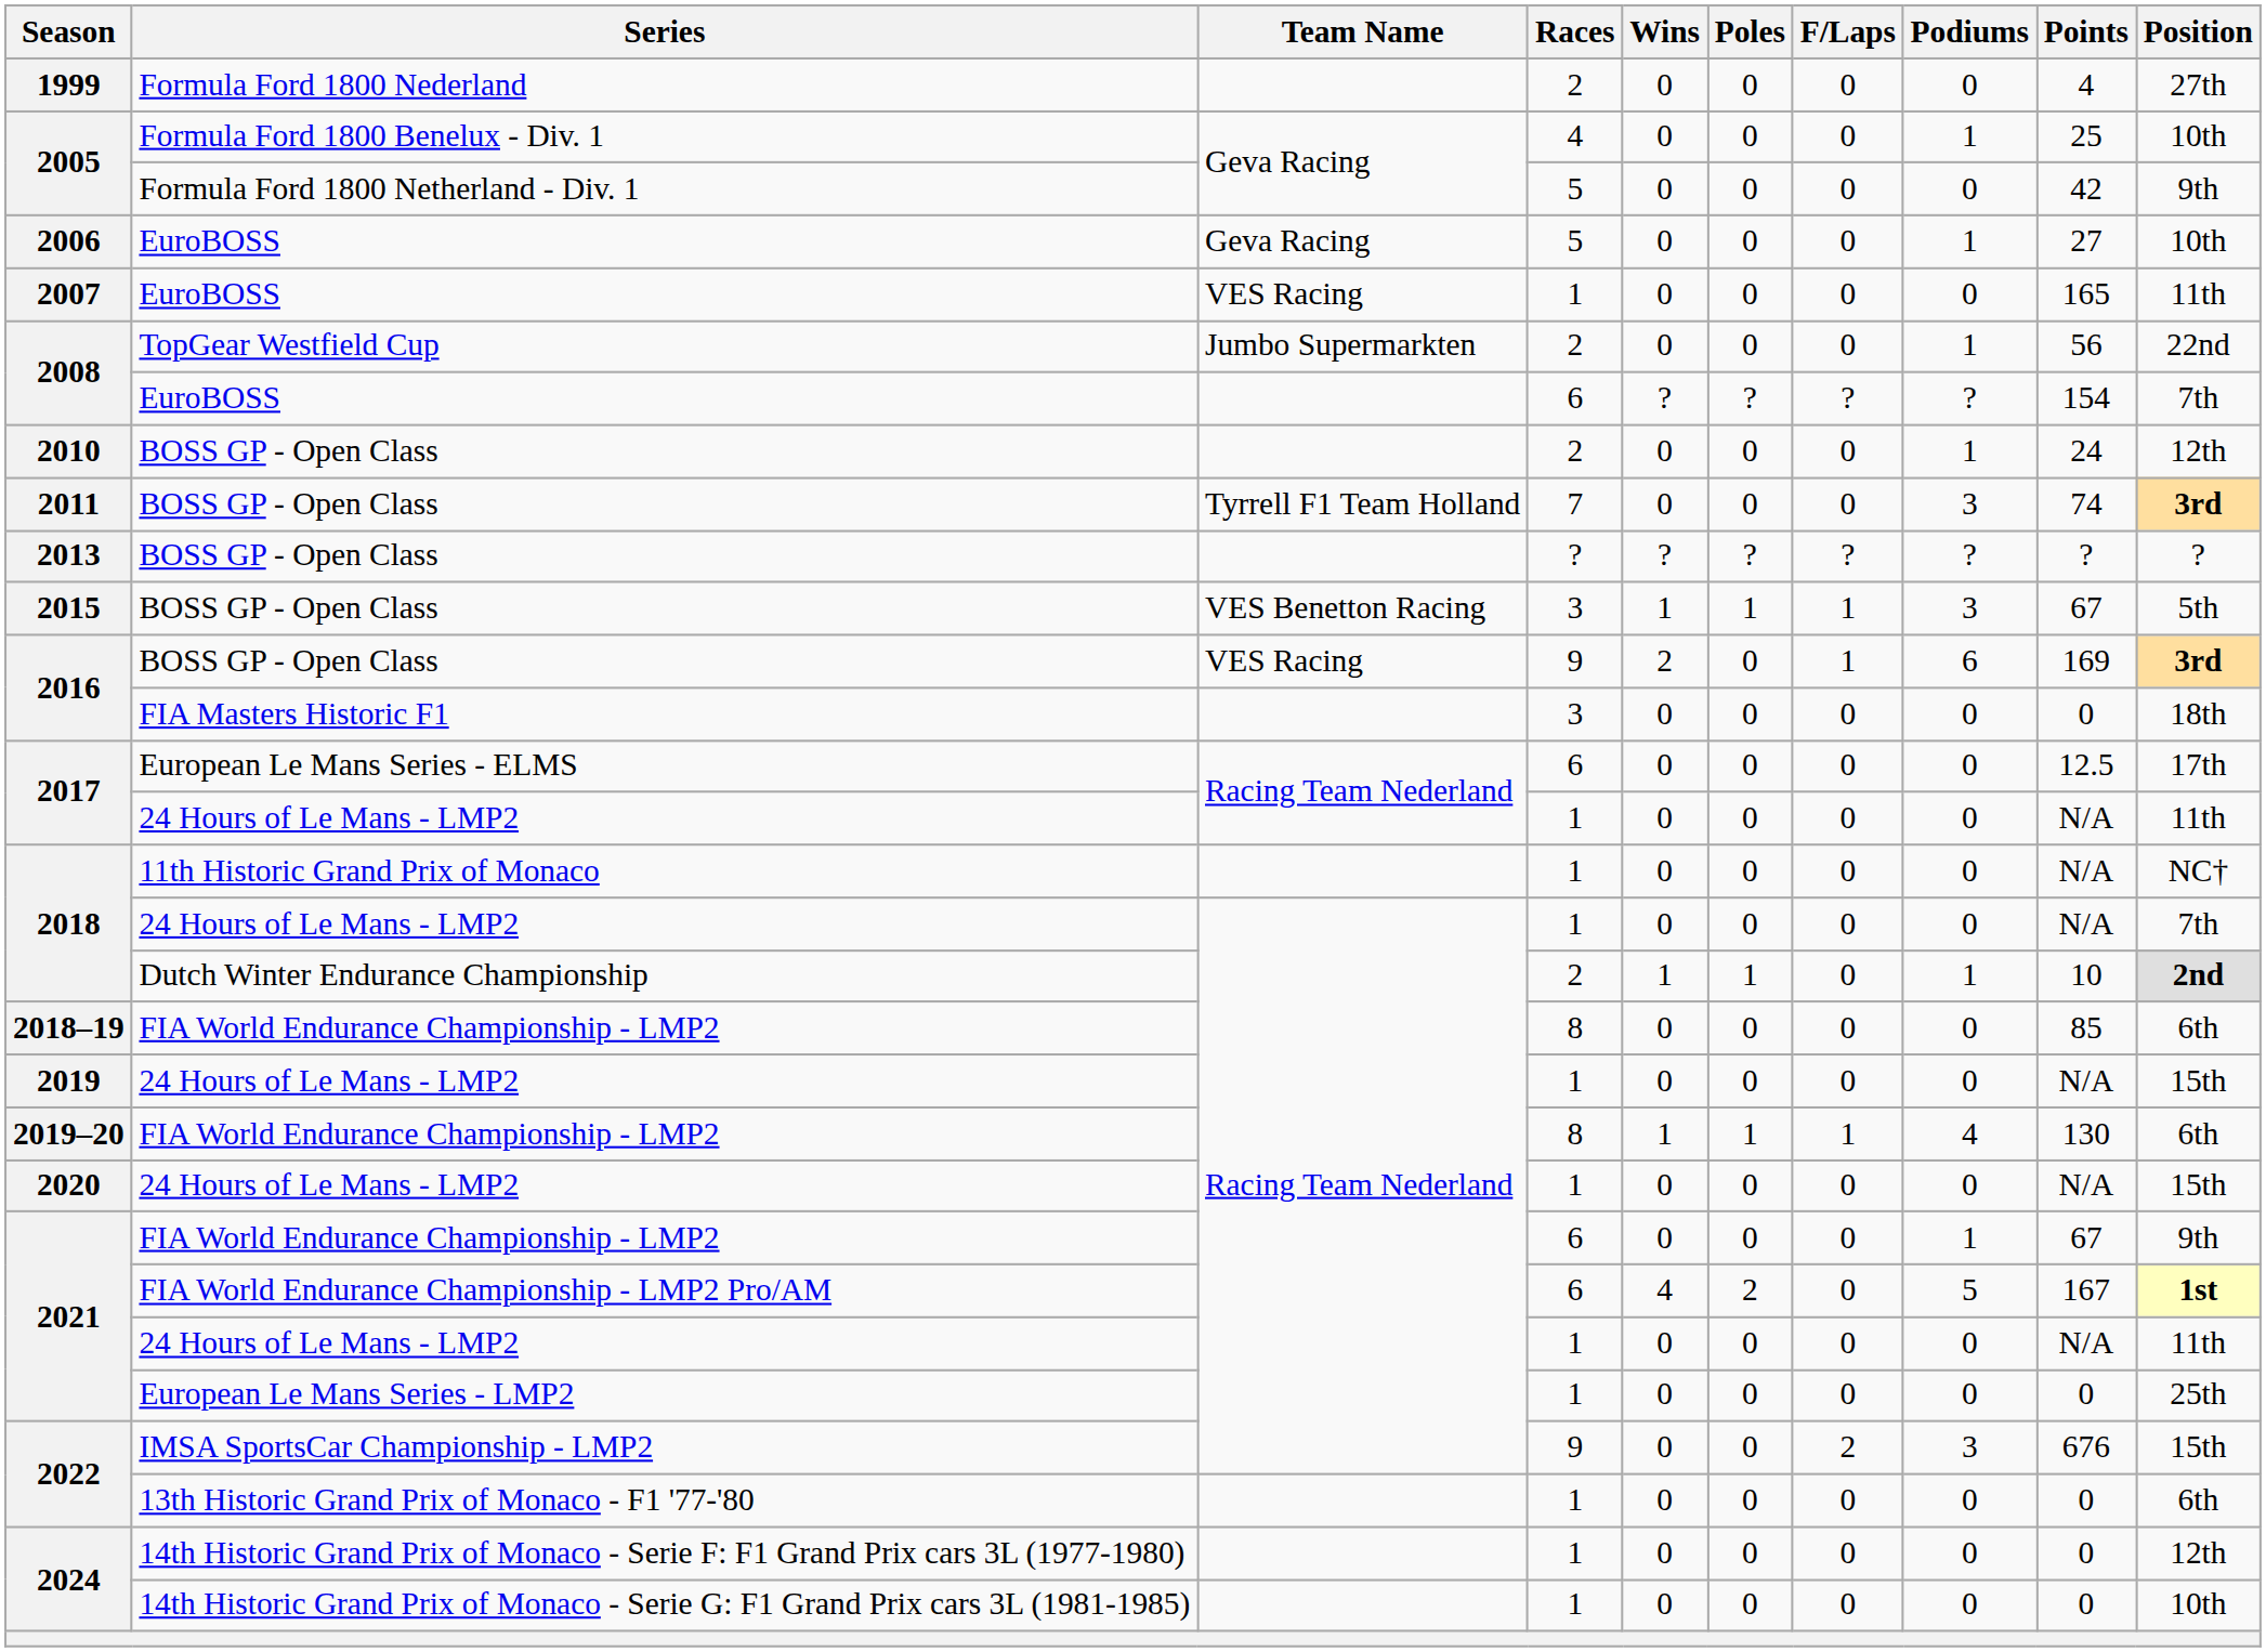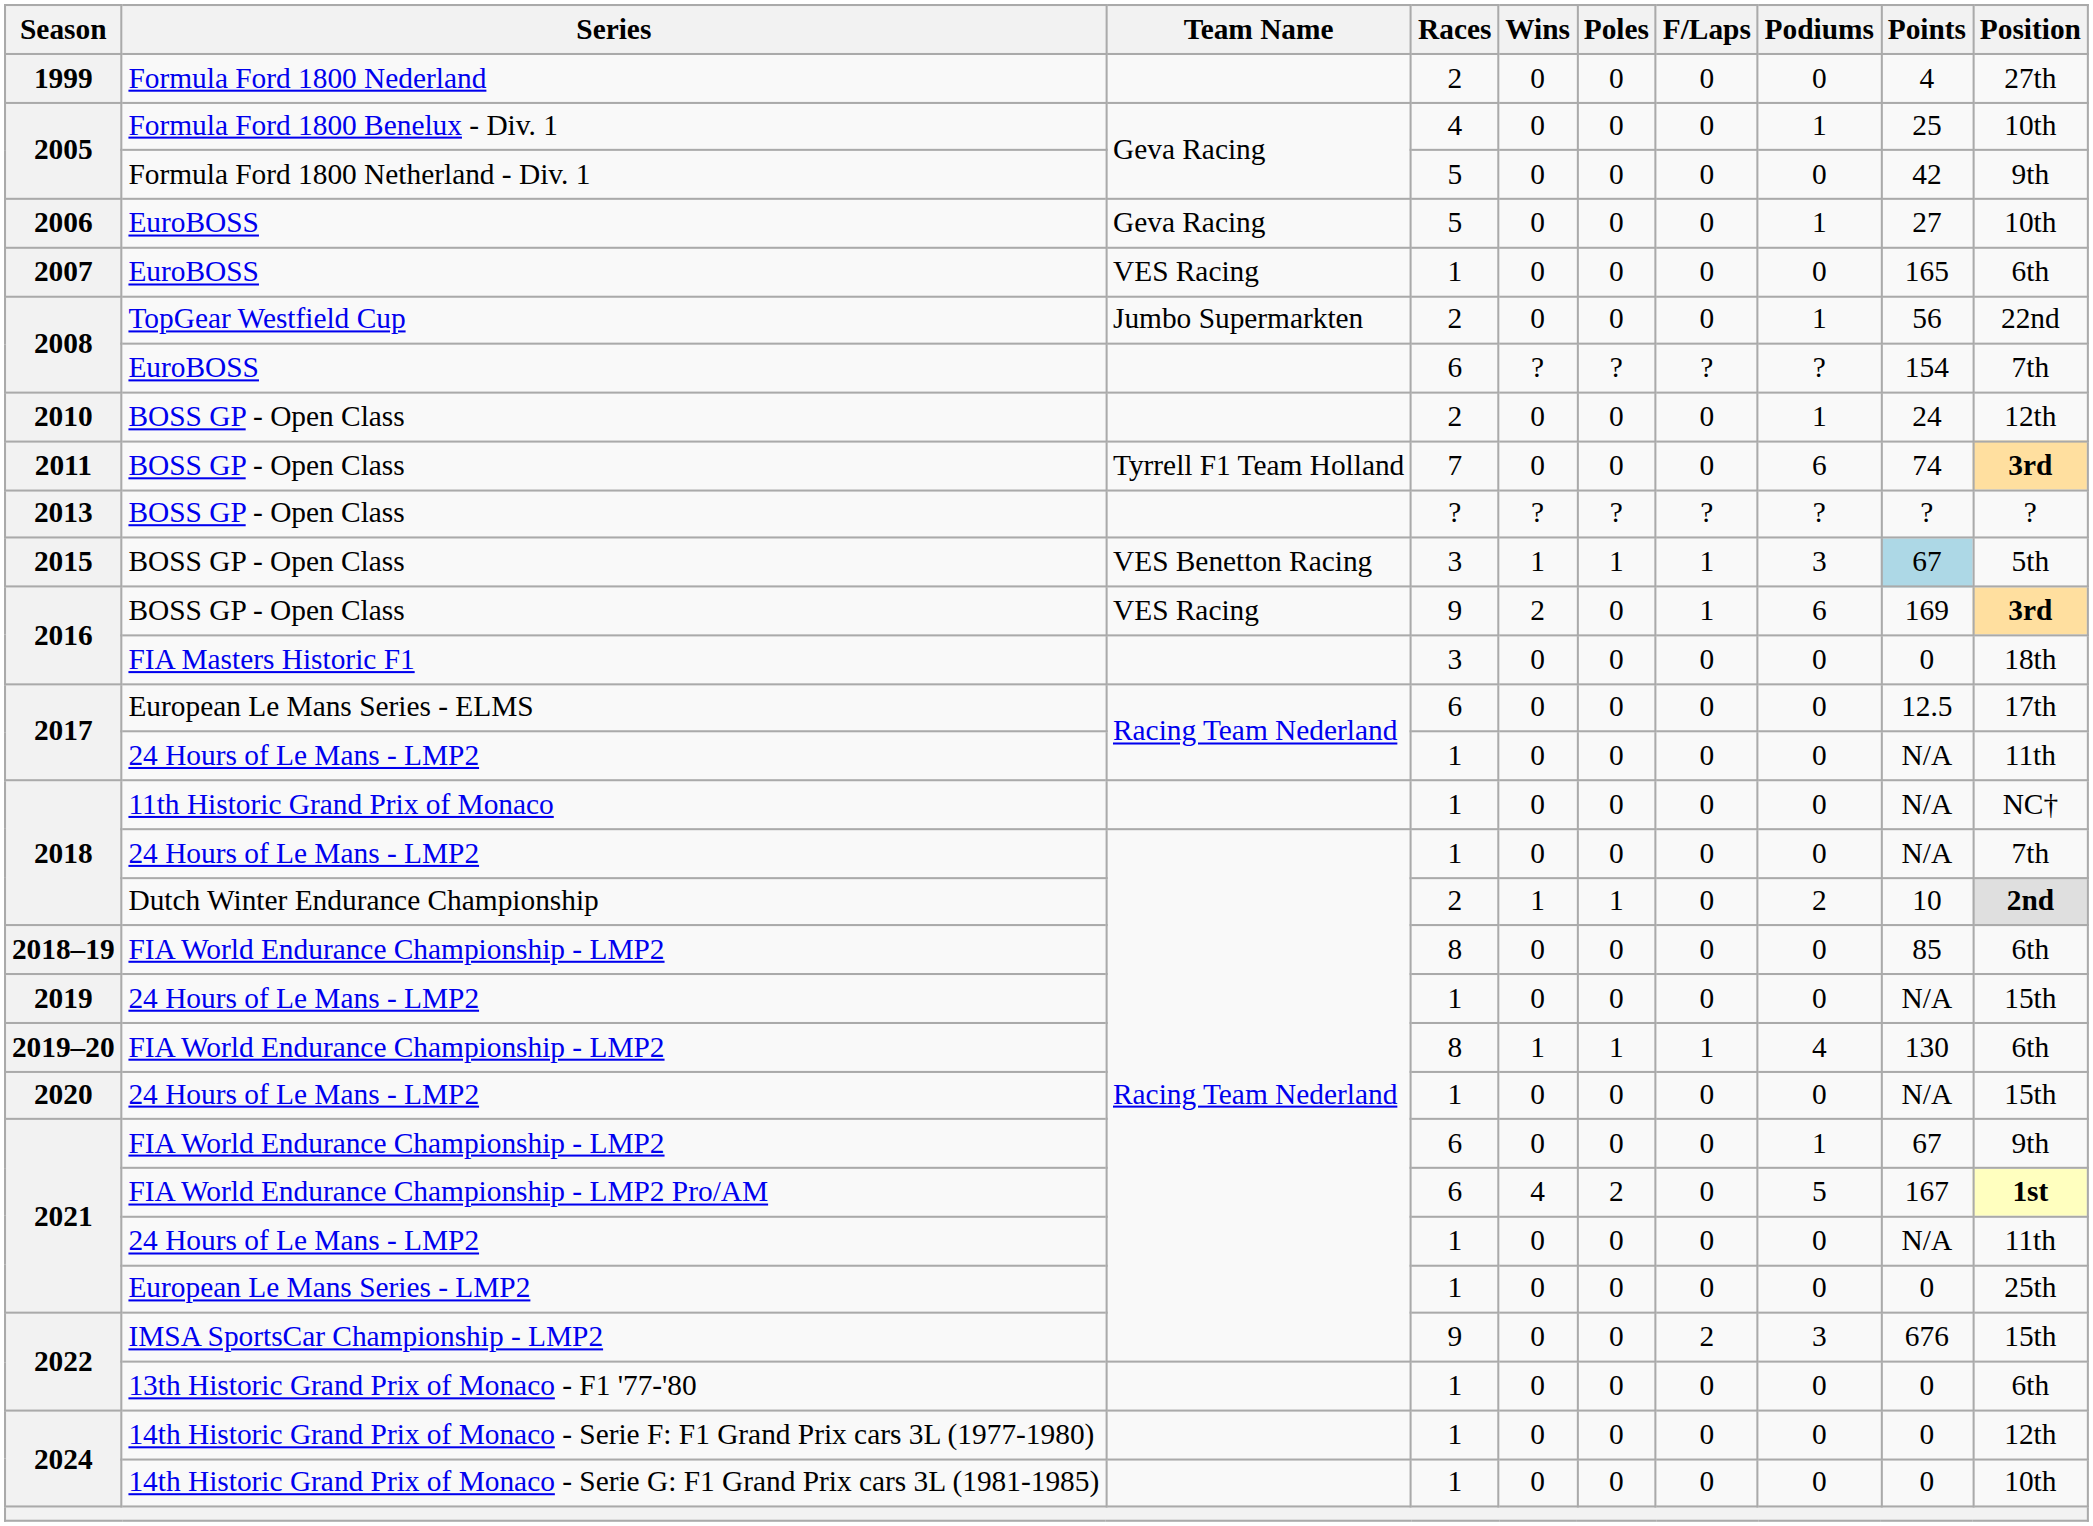2007 | Position: 11th -> 6th
2011 | Podiums: 3 -> 6
2015 | Points: no background -> lightblue background
2018 / Dutch Winter Endurance Championship | Podiums: 1 -> 2
